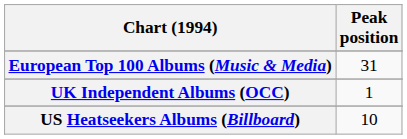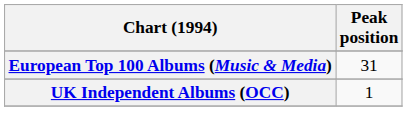- row: US Heatseekers Albums (Billboard) | 10
